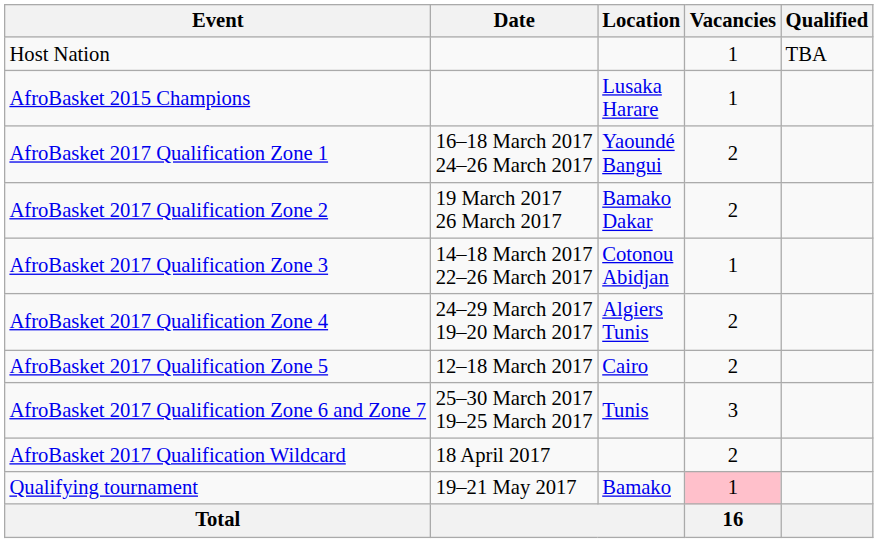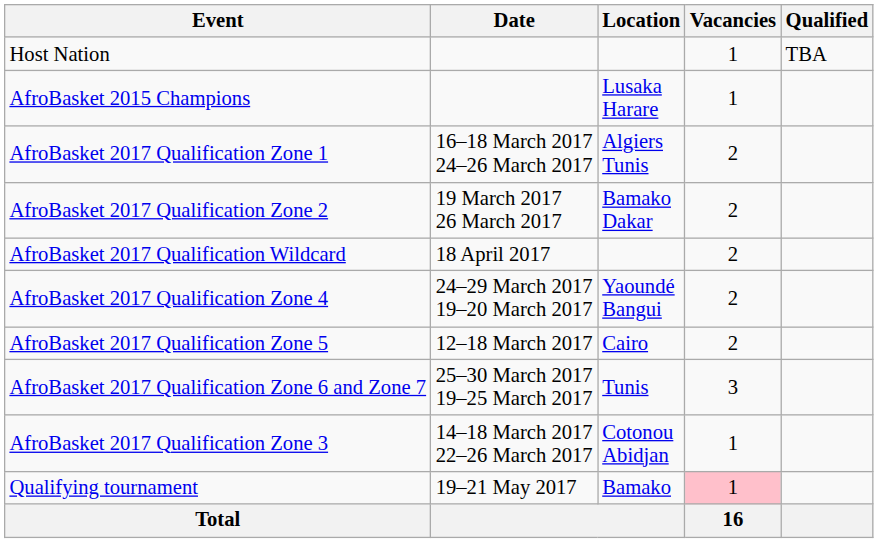AfroBasket 2017 Qualification Zone 1 | Location: Yaoundé Bangui -> Algiers Tunis
rows swapped: AfroBasket 2017 Qualification Zone 3 <-> AfroBasket 2017 Qualification Wildcard
AfroBasket 2017 Qualification Zone 4 | Location: Algiers Tunis -> Yaoundé Bangui
